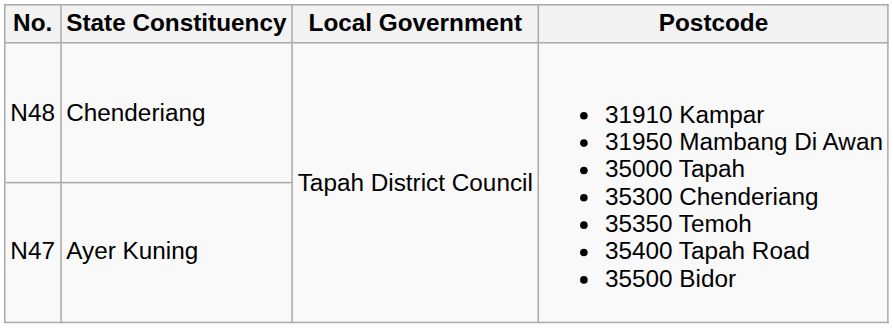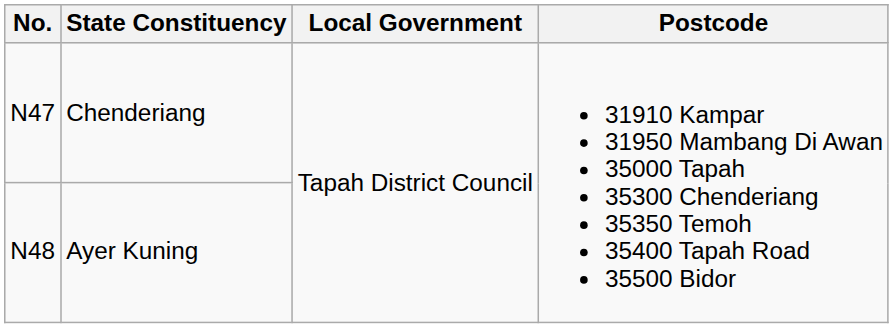Chenderiang | No.: N48 -> N47
Ayer Kuning | No.: N47 -> N48
